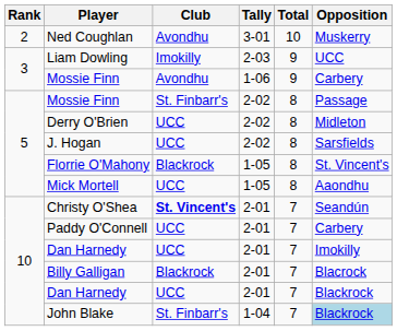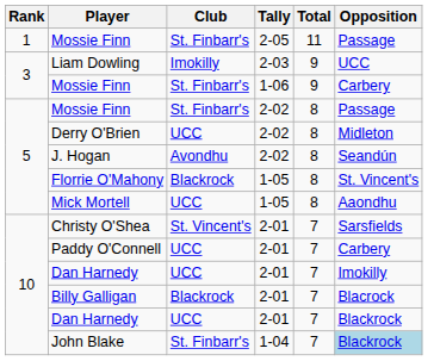+ row: 1 | Mossie Finn | St. Finbarr's | 2-05 | 11 | Passage
- row: 2 | Ned Coughlan | Avondhu | 3-01 | 10 | Muskerry
Mossie Finn / 1-06 | Club: Avondhu -> St. Finbarr's
J. Hogan | Club: UCC -> Avondhu
J. Hogan | Opposition: Sarsfields -> Seandún
Christy O'Shea | Club: bold -> normal
Christy O'Shea | Opposition: Seandún -> Sarsfields
